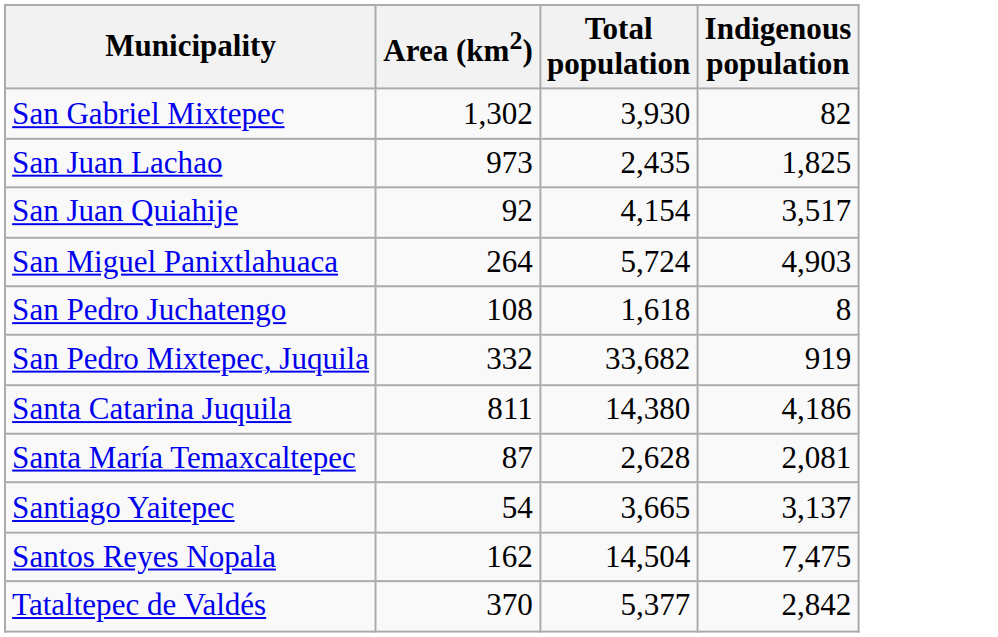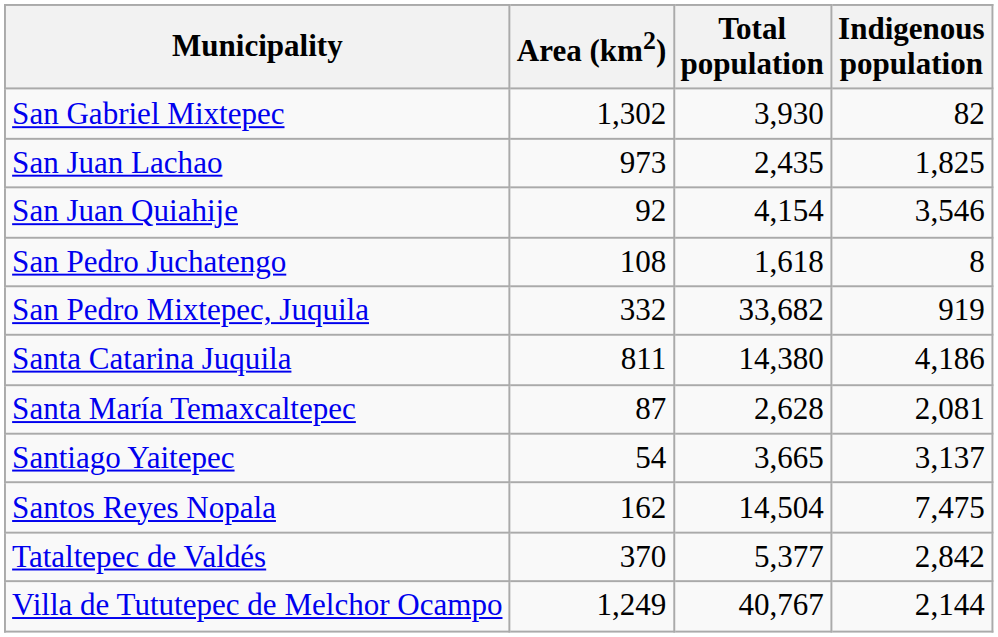San Juan Quiahije | Indigenous population: 3,517 -> 3,546
- row: San Miguel Panixtlahuaca | 264 | 5,724 | 4,903
+ row: Villa de Tututepec de Melchor Ocampo | 1,249 | 40,767 | 2,144
